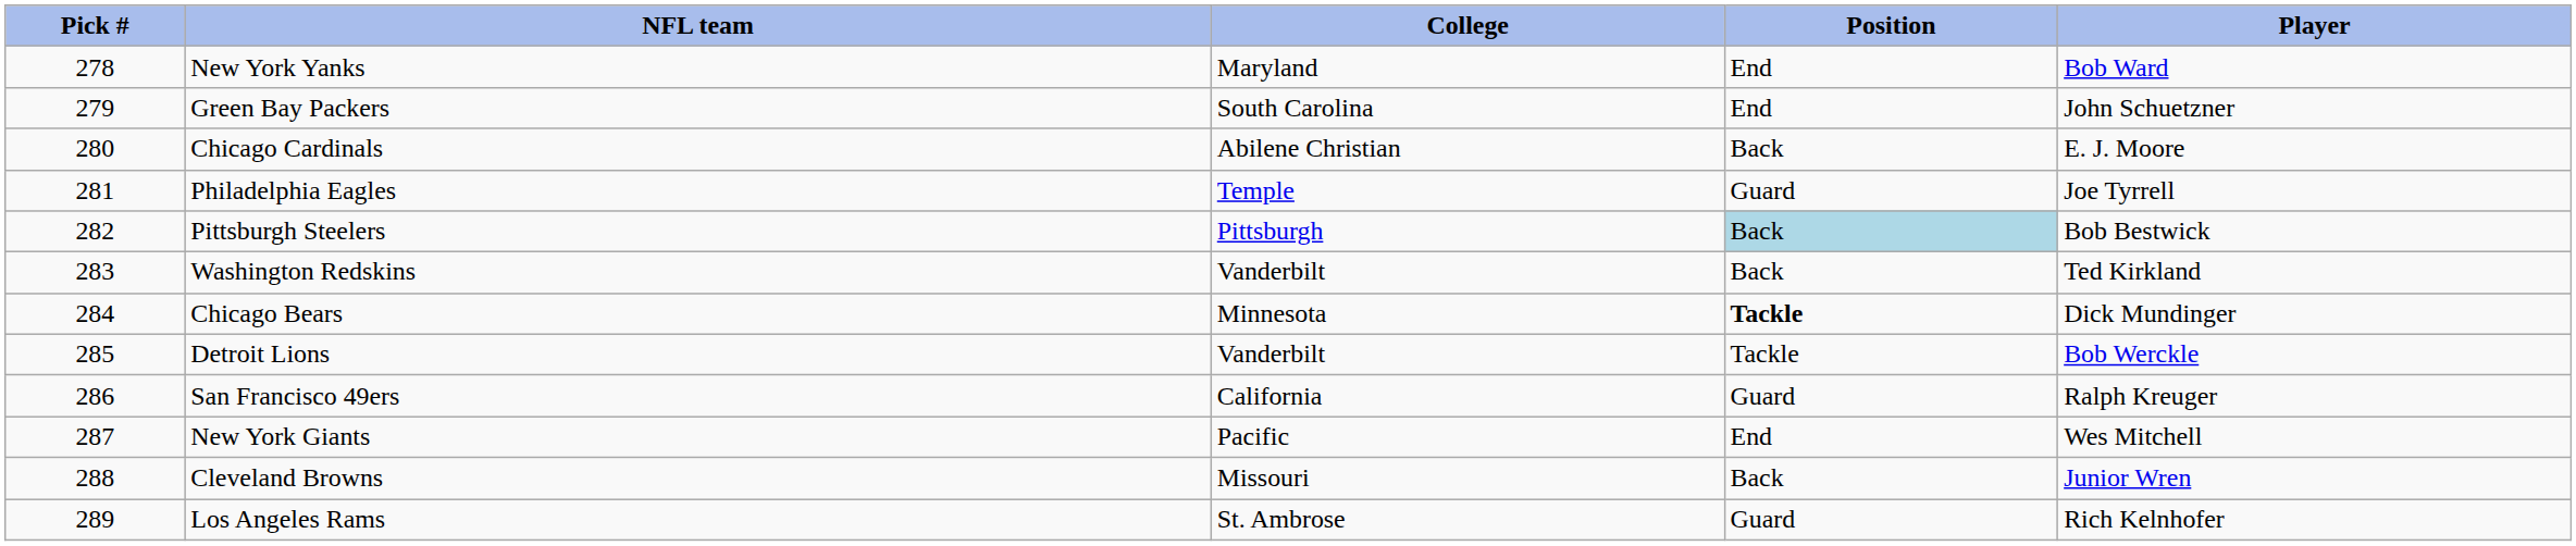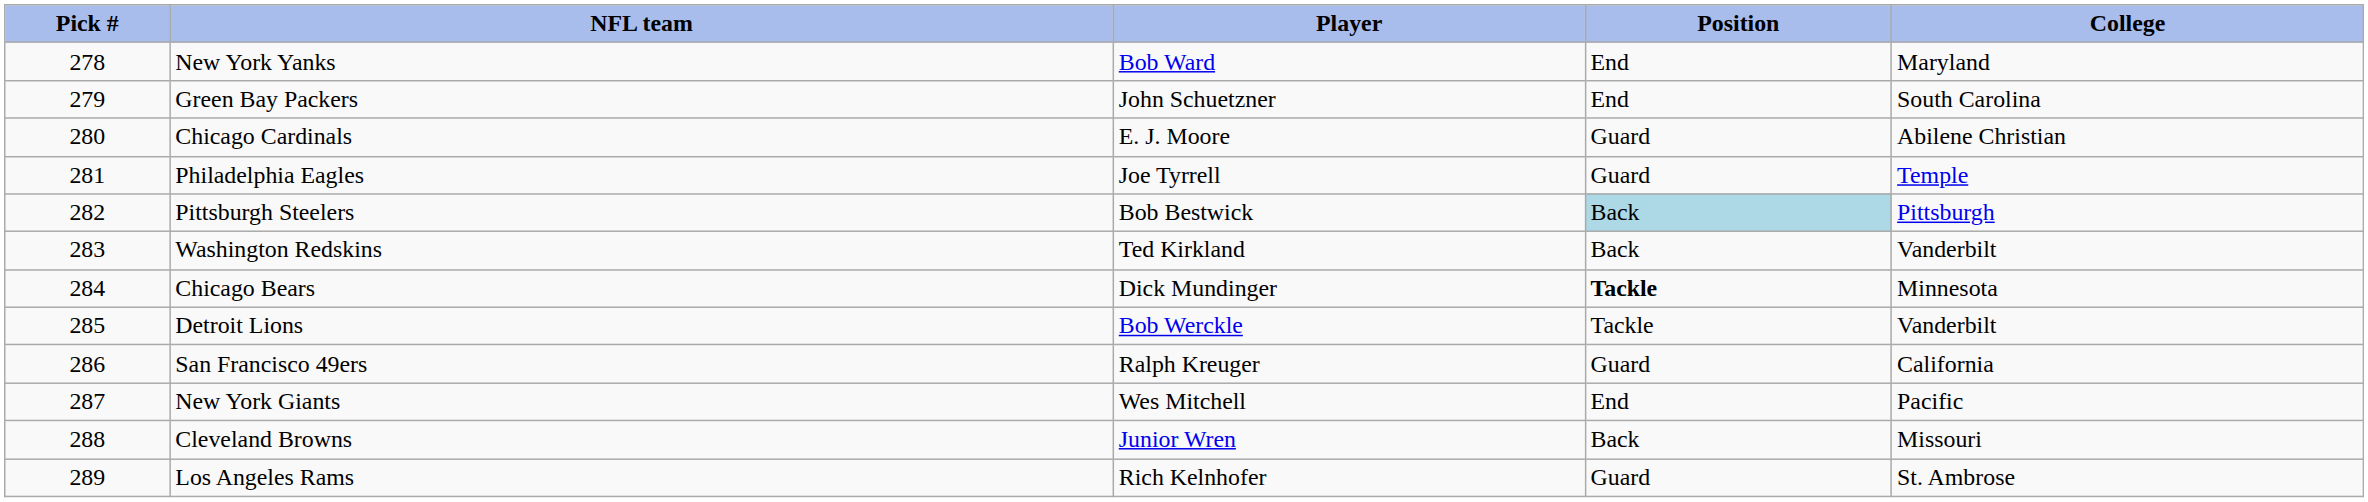columns swapped: Player <-> College
Chicago Cardinals | Position: Back -> Guard
